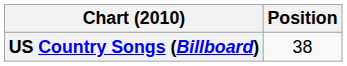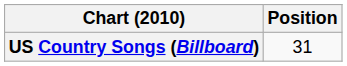US Country Songs (Billboard) | Position: 38 -> 31
